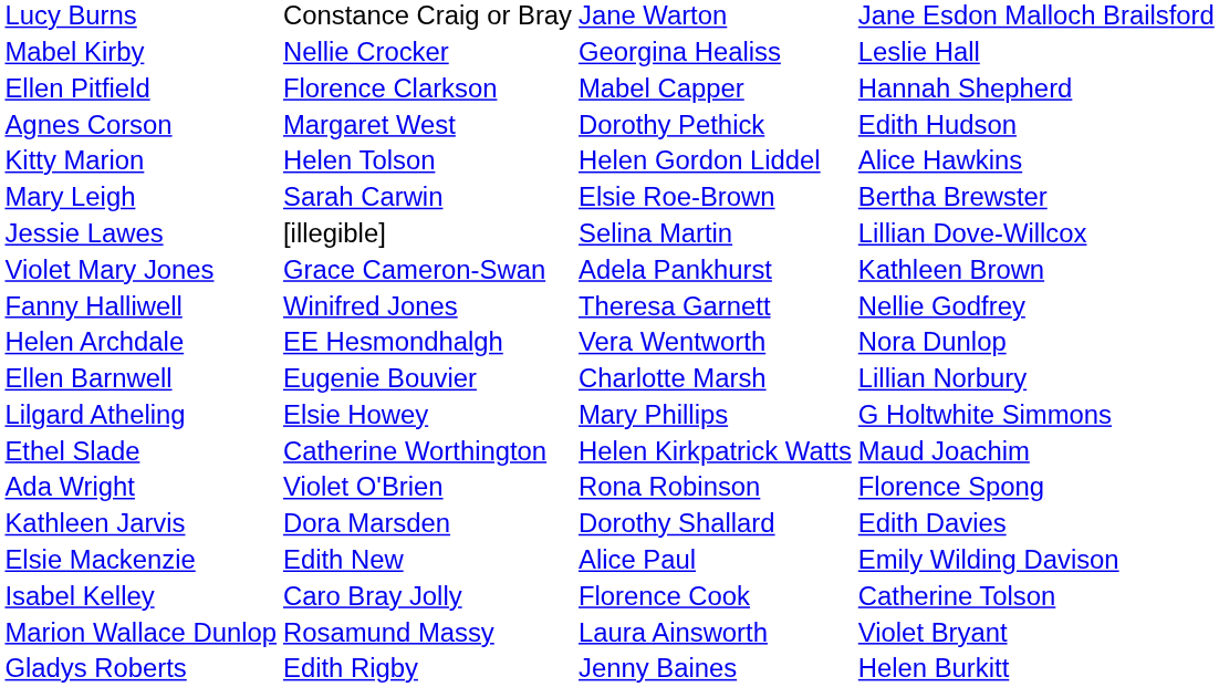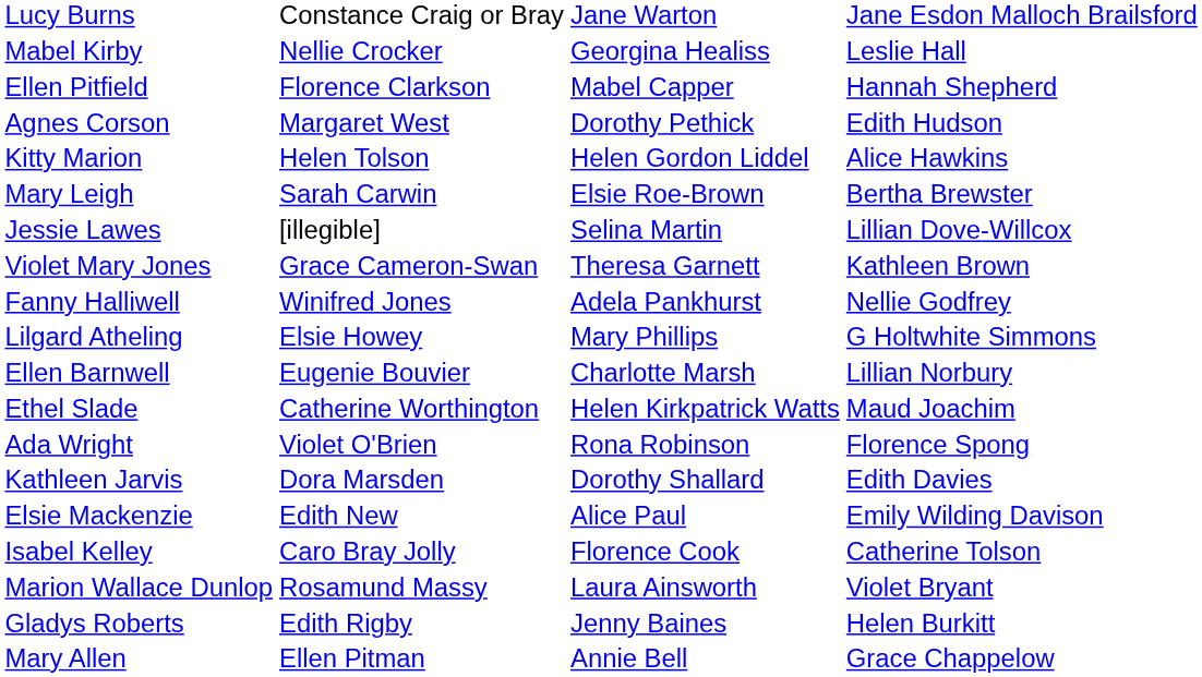Violet Mary Jones | column 3: Adela Pankhurst -> Theresa Garnett
Fanny Halliwell | column 3: Theresa Garnett -> Adela Pankhurst
- row: Helen Archdale | EE Hesmondhalgh | Vera Wentworth | Nora Dunlop
rows swapped: Ellen Barnwell <-> Lilgard Atheling
+ row: Mary Allen | Ellen Pitman | Annie Bell | Grace Chappelow
